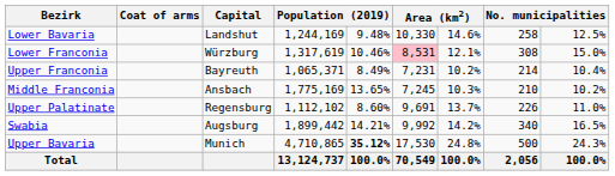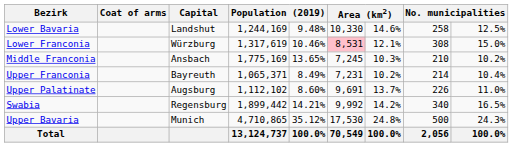rows swapped: Upper Franconia <-> Middle Franconia
Upper Palatinate | Capital: Regensburg -> Augsburg
Swabia | Capital: Augsburg -> Regensburg
Upper Bavaria | column 5: bold -> normal
